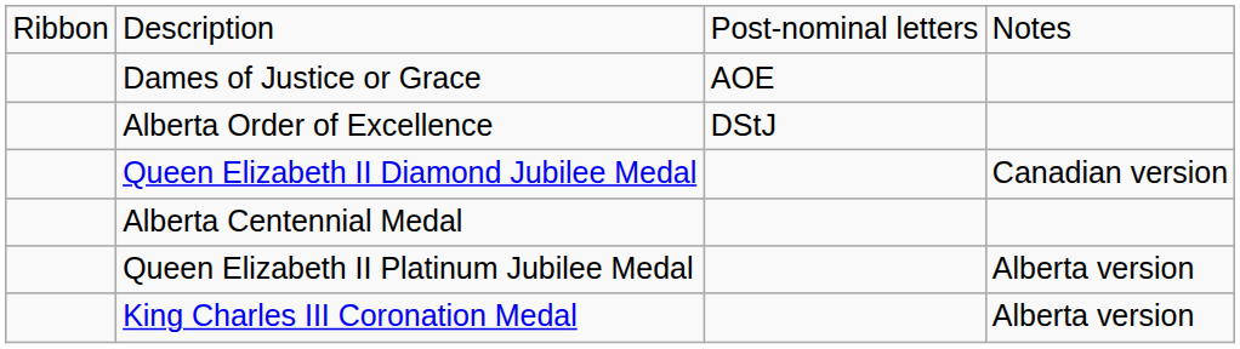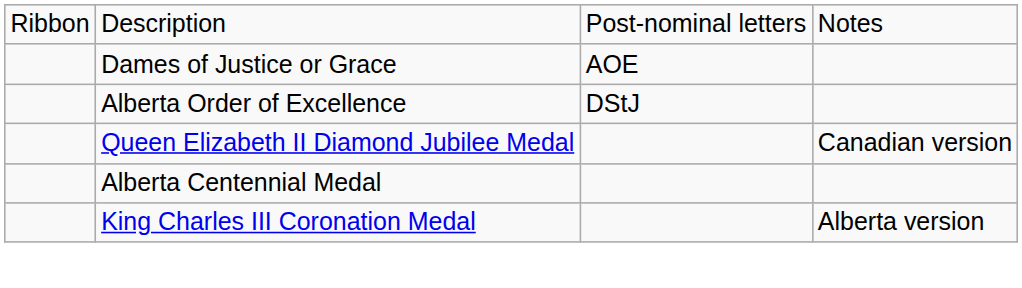- row: Queen Elizabeth II Platinum Jubilee Medal | Alberta version
